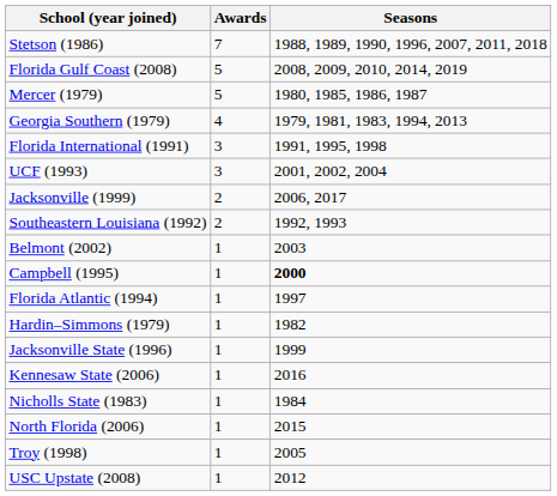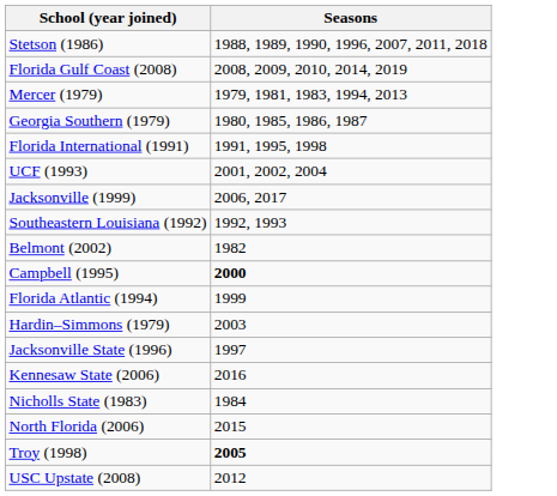- column: Awards | 7 | 5 | 5 | 4 | 3 | 3 | 2 | 2 | 1 | 1 | 1 | 1 | 1 | 1 | 1 | 1 | 1 | 1
Mercer (1979) | Seasons: 1980, 1985, 1986, 1987 -> 1979, 1981, 1983, 1994, 2013
Georgia Southern (1979) | Seasons: 1979, 1981, 1983, 1994, 2013 -> 1980, 1985, 1986, 1987
Belmont (2002) | Seasons: 2003 -> 1982
Florida Atlantic (1994) | Seasons: 1997 -> 1999
Hardin–Simmons (1979) | Seasons: 1982 -> 2003
Jacksonville State (1996) | Seasons: 1999 -> 1997
Troy (1998) | Seasons: normal -> bold
